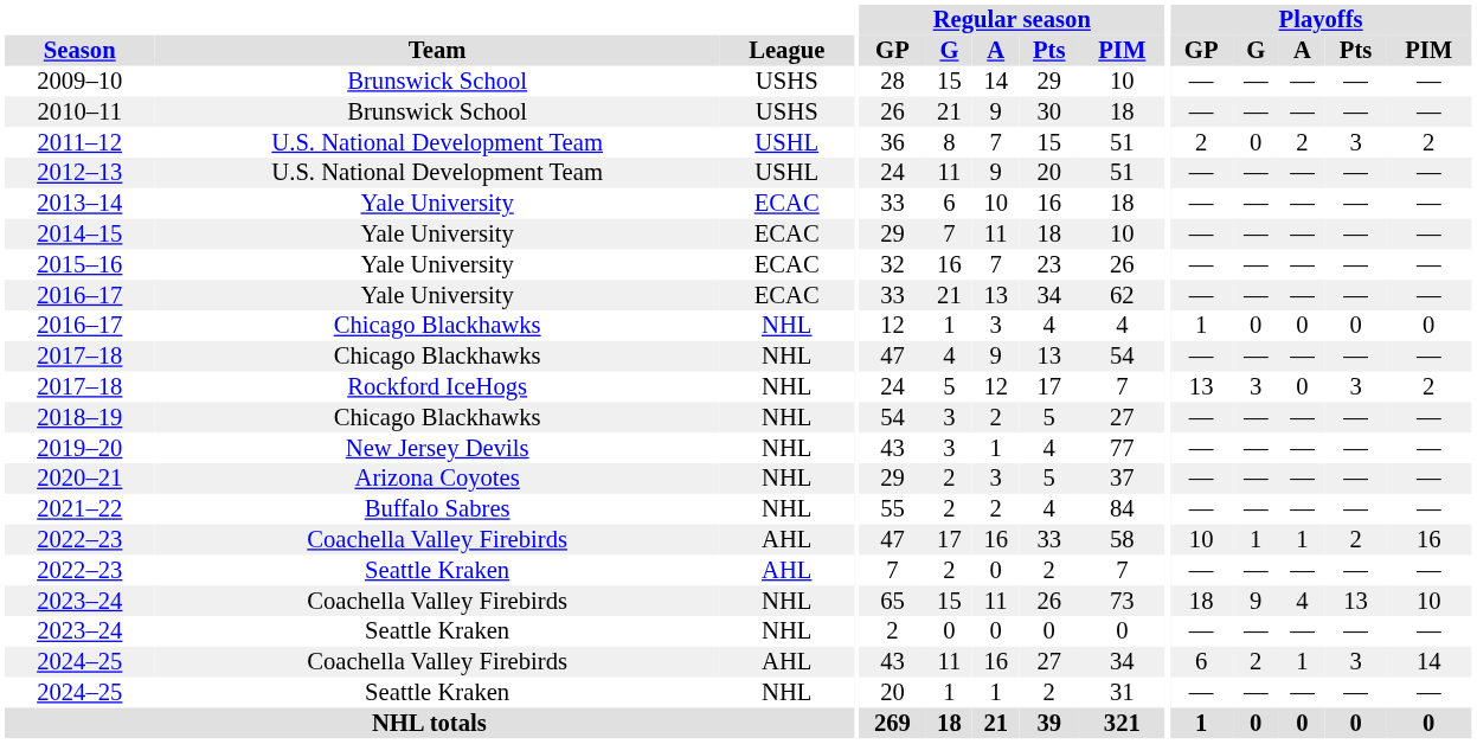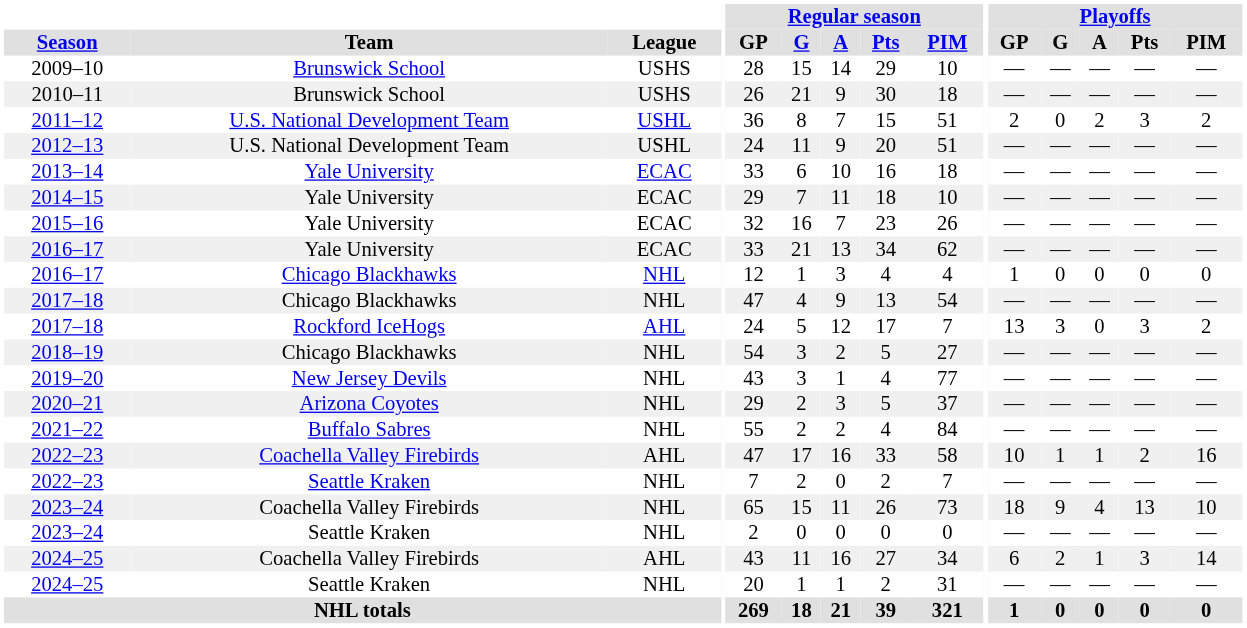2017–18 / Rockford IceHogs | League: NHL -> AHL
2022–23 / Seattle Kraken | League: AHL -> NHL
